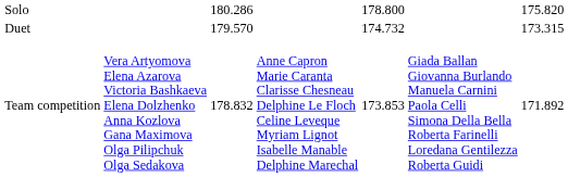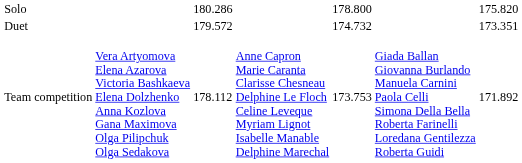Duet | column 3: 179.570 -> 179.572
Duet | column 7: 173.315 -> 173.351
Team competition | column 3: 178.832 -> 178.112
Team competition | column 5: 173.853 -> 173.753
